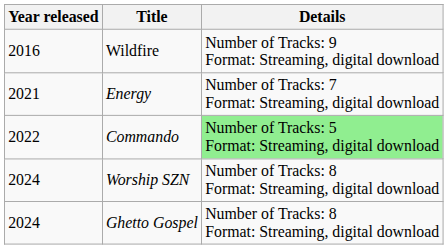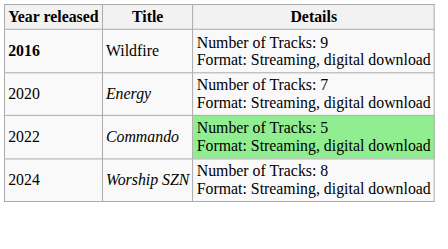Wildfire | Year released: normal -> bold
Energy | Year released: 2021 -> 2020
- row: 2024 | Ghetto Gospel | Number of Tracks: 8 Format: Streaming, digital download
